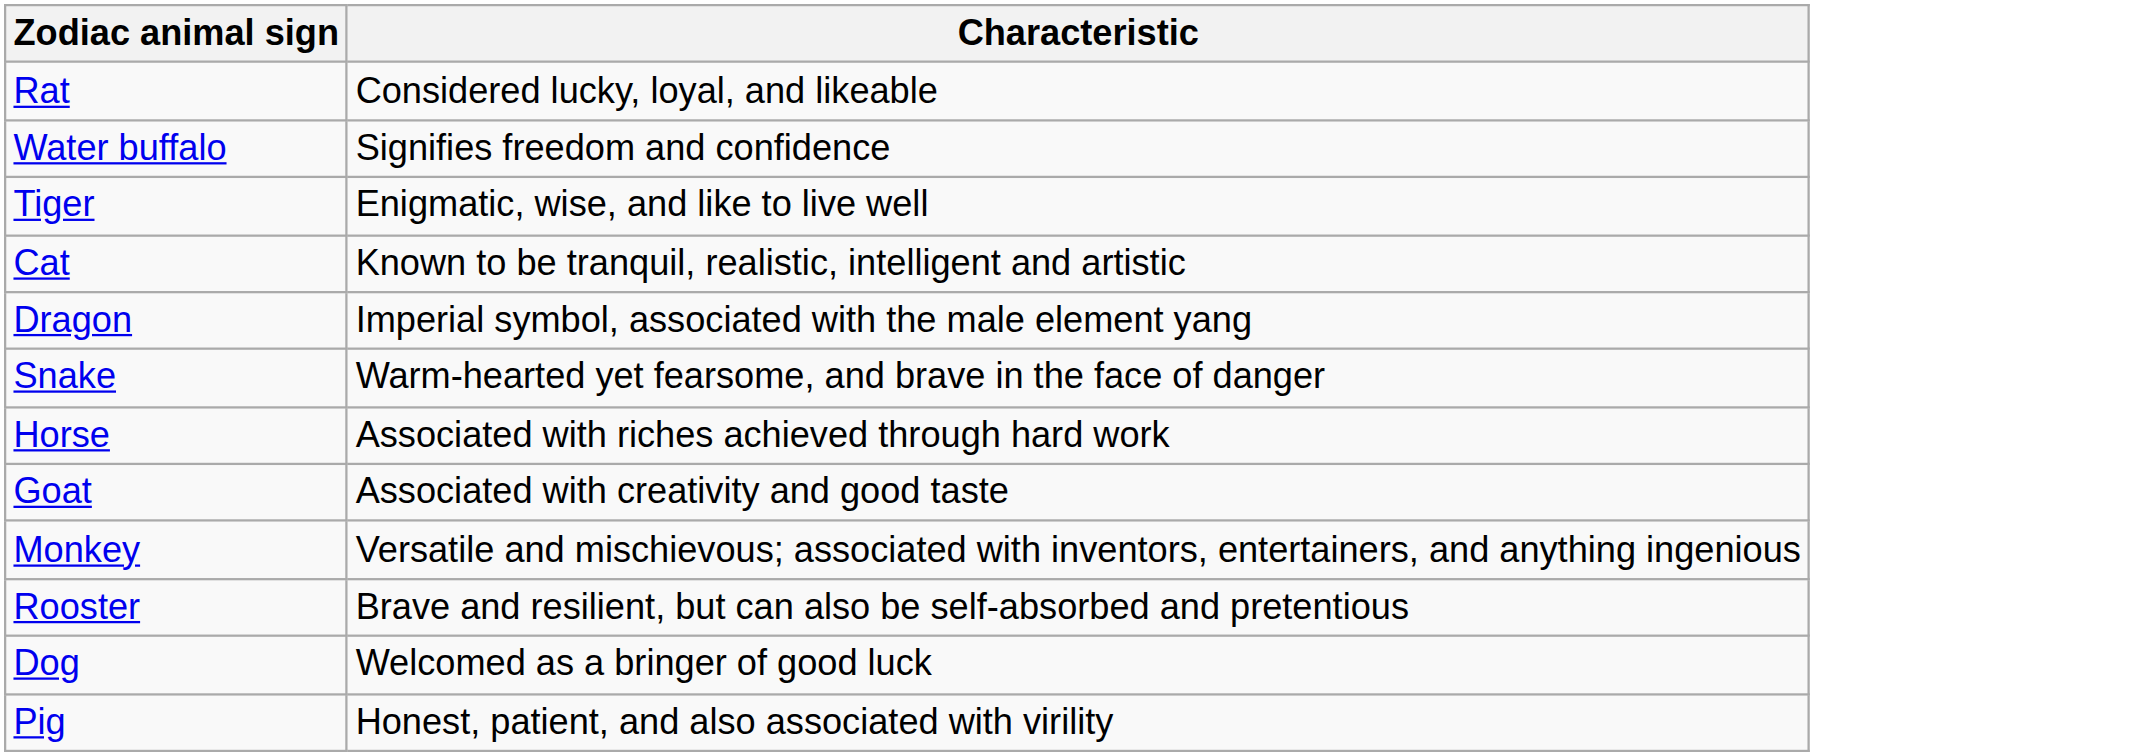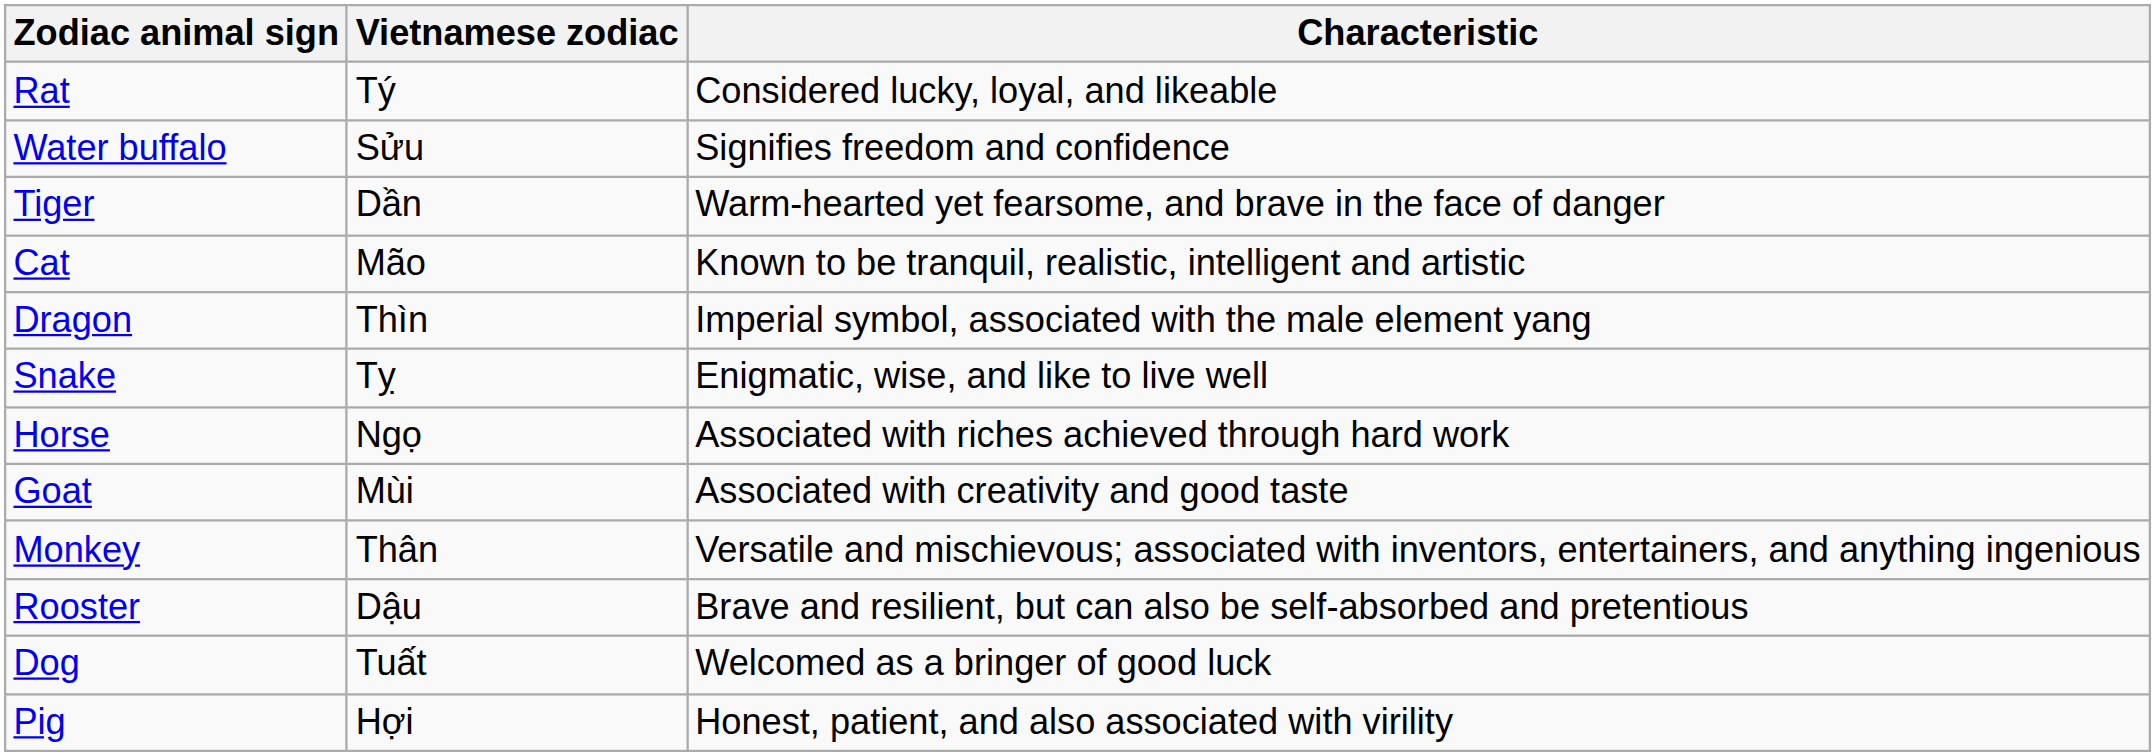+ column: Vietnamese zodiac | Tý | Sửu | Dần | Mão | Thìn | Tỵ | Ngọ | Mùi | Thân | Dậu | Tuất | Hợi
Tiger | Characteristic: Enigmatic, wise, and like to live well -> Warm-hearted yet fearsome, and brave in the face of danger
Snake | Characteristic: Warm-hearted yet fearsome, and brave in the face of danger -> Enigmatic, wise, and like to live well
